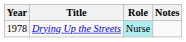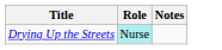- column: Year | 1978
